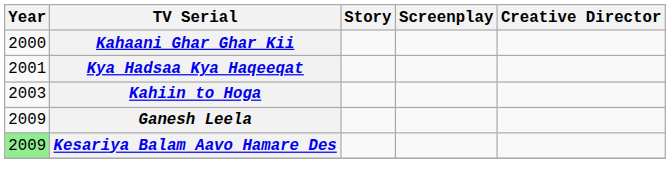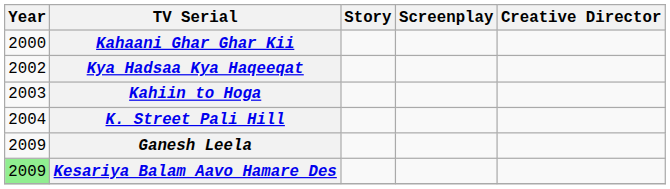Kya Hadsaa Kya Haqeeqat | Year: 2001 -> 2002
+ row: 2004 | K. Street Pali Hill
